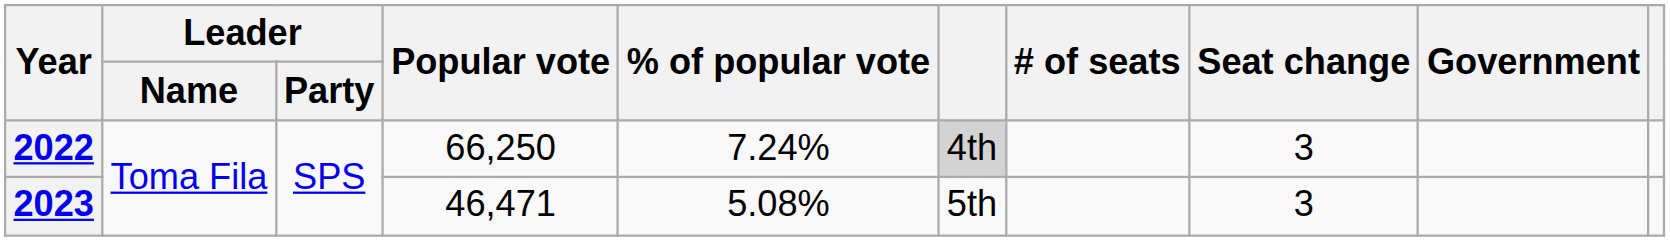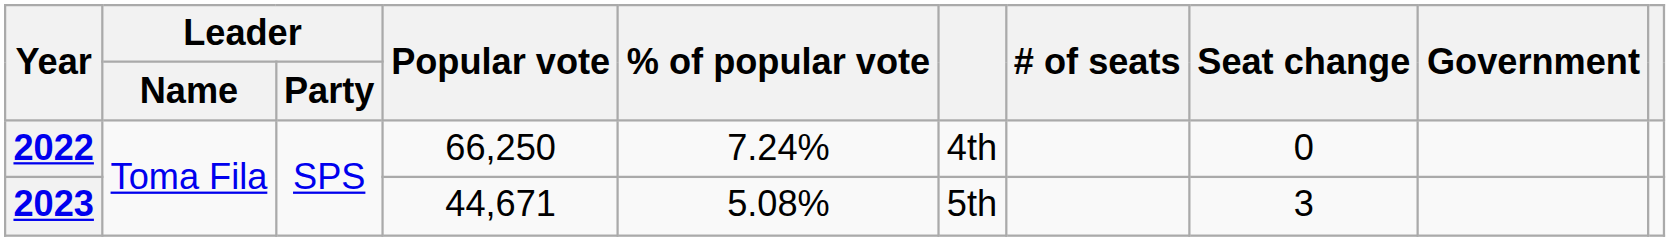2022 | column 6: lightgrey background -> no background
2022 | Seat change: 3 -> 0
2023 | Popular vote: 46,471 -> 44,671
